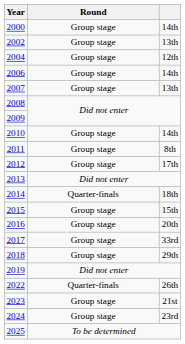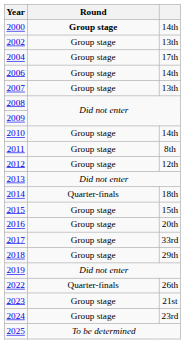2000 | Round: normal -> bold
2004 | column 3: 12th -> 17th
2012 | column 3: 17th -> 12th
